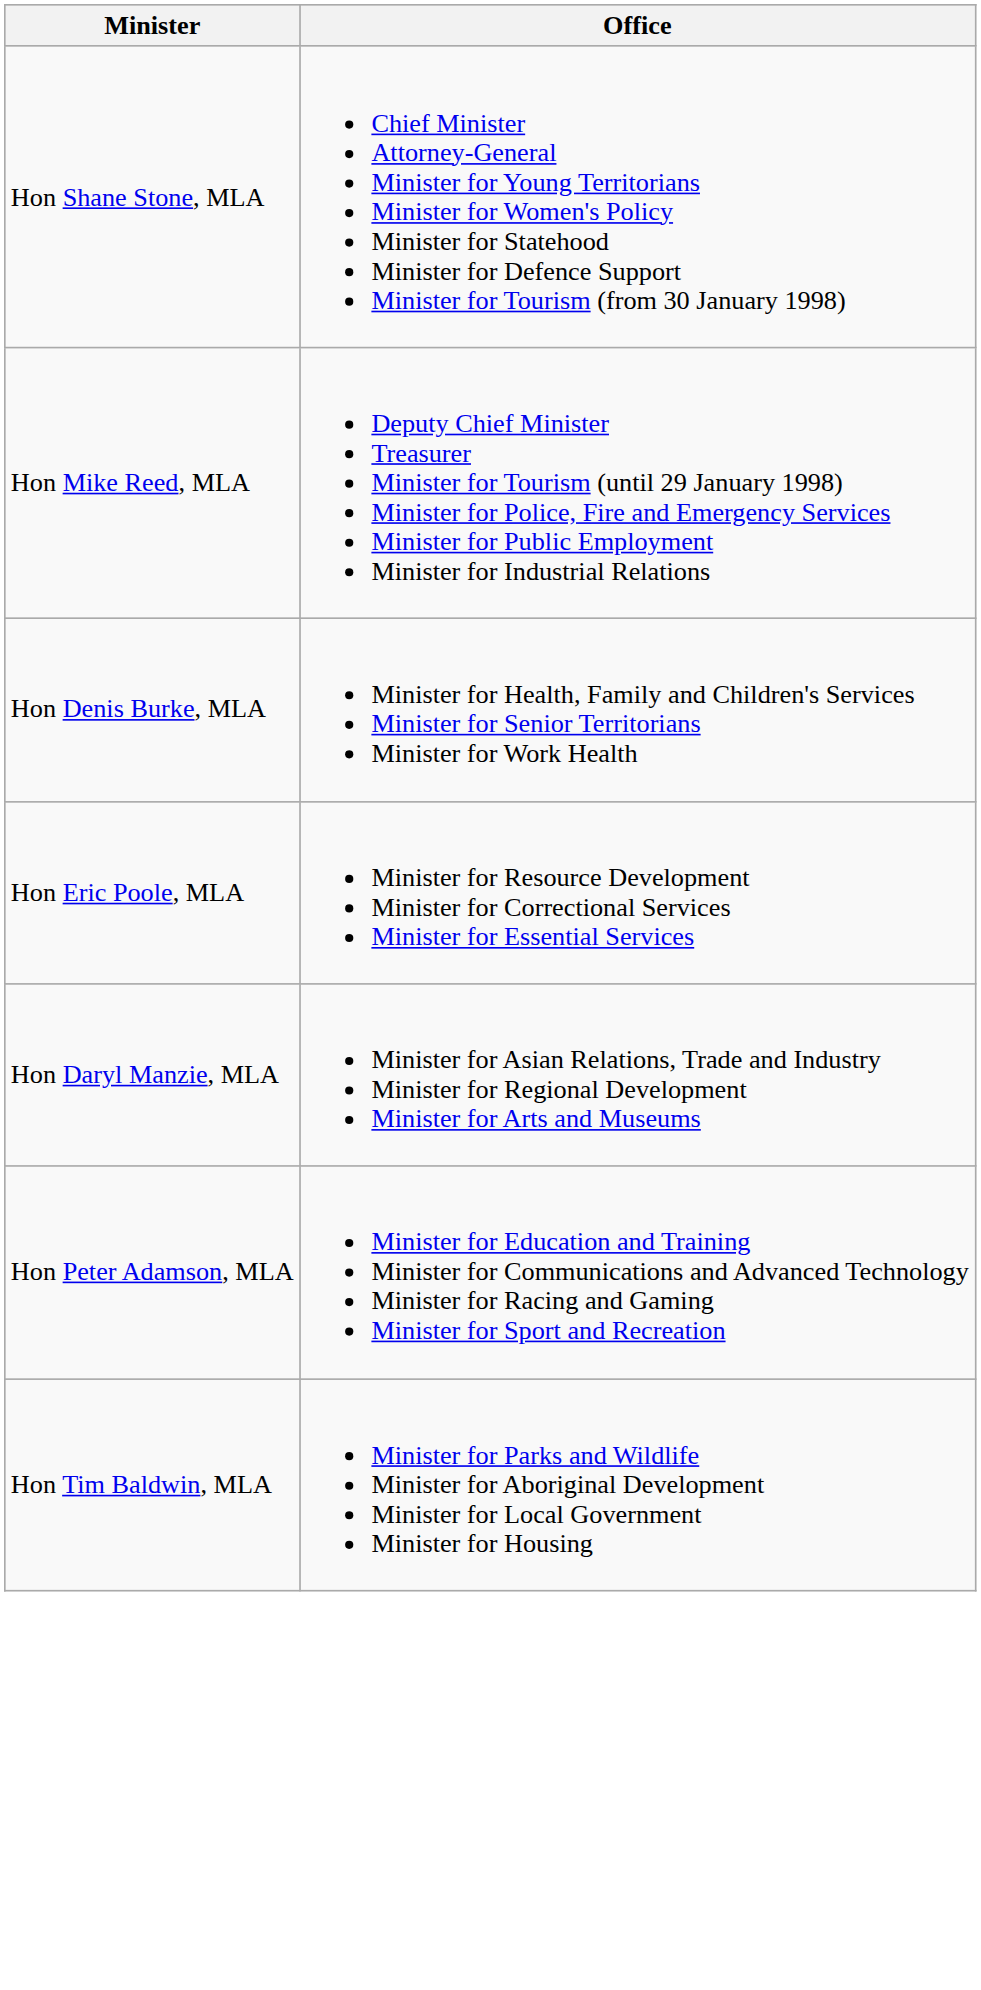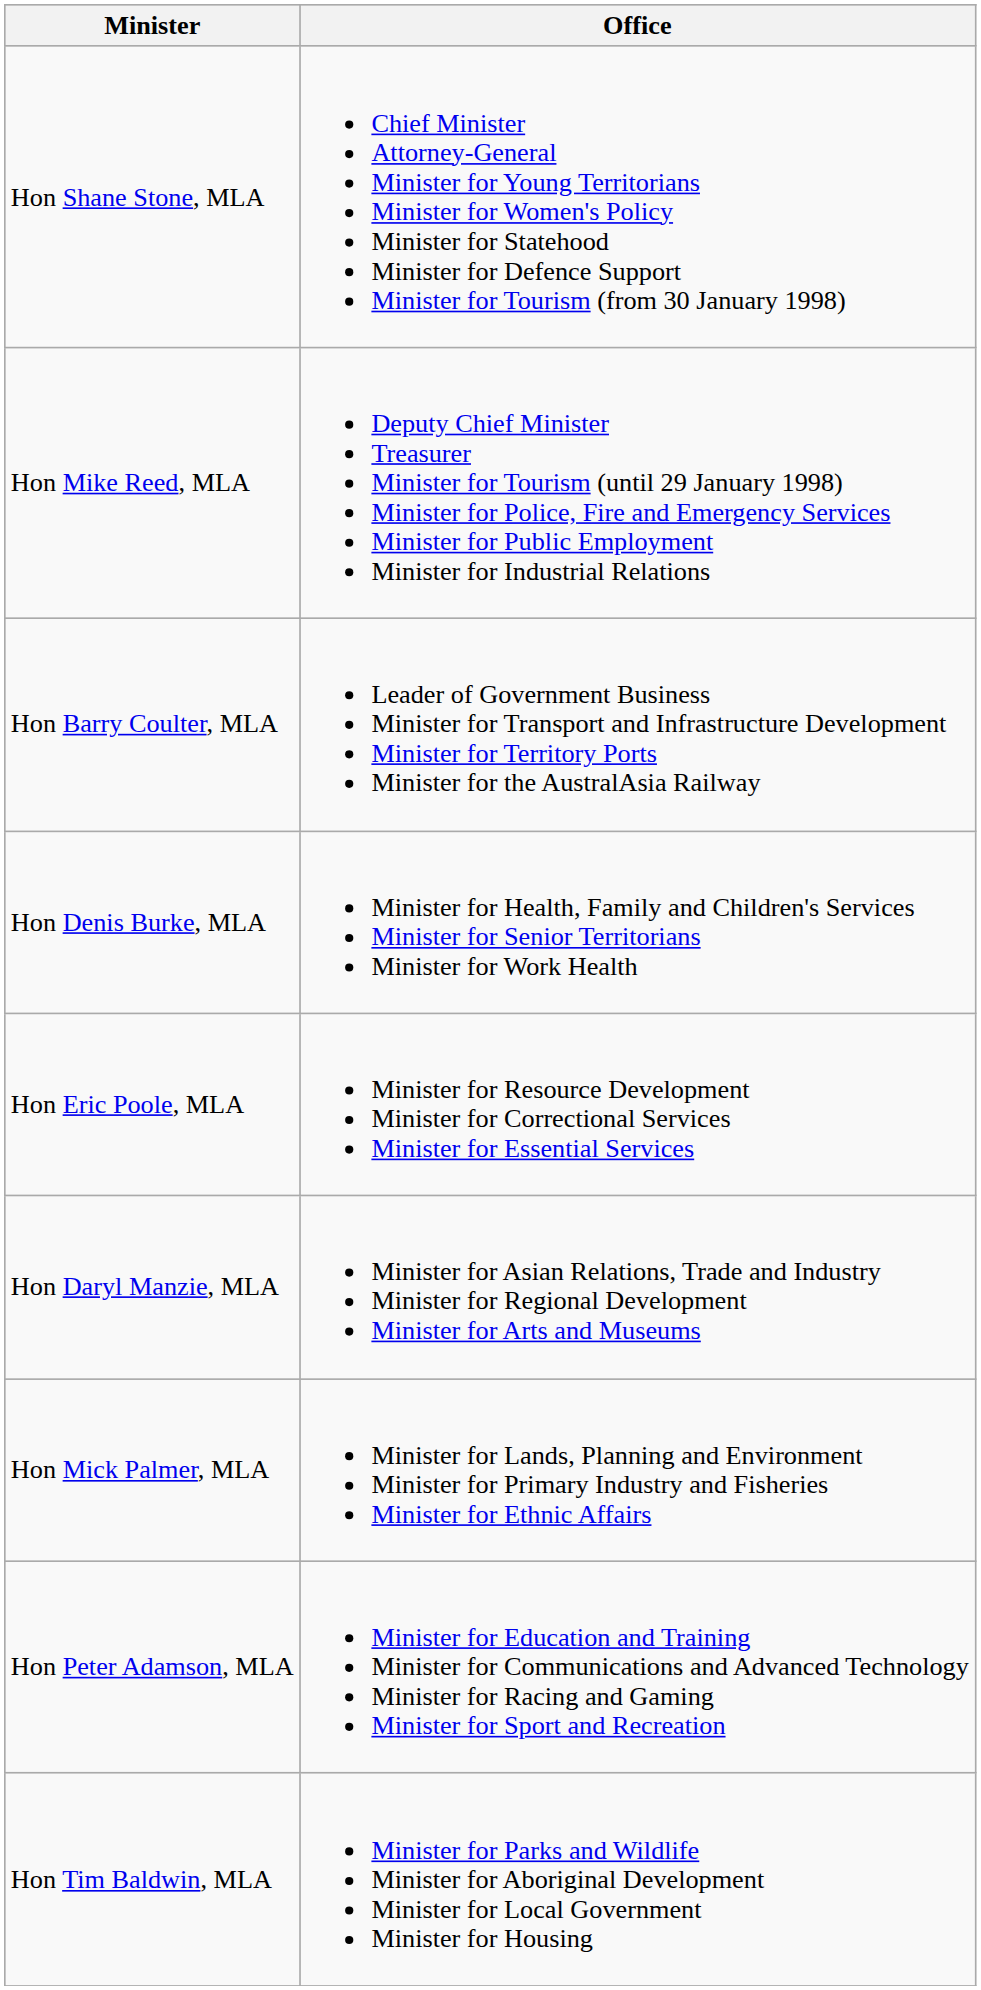+ row: Hon Barry Coulter, MLA | Leader of Government Business Minister for Transport and Infrastructure Development Minister for Territory Ports Minister for the AustralAsia Railway
+ row: Hon Mick Palmer, MLA | Minister for Lands, Planning and Environment Minister for Primary Industry and Fisheries Minister for Ethnic Affairs
